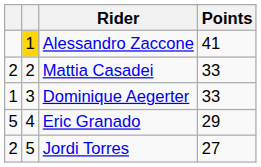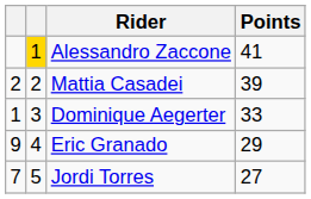Mattia Casadei | Points: 33 -> 39
Eric Granado | column 1: 5 -> 9
Jordi Torres | column 1: 2 -> 7
